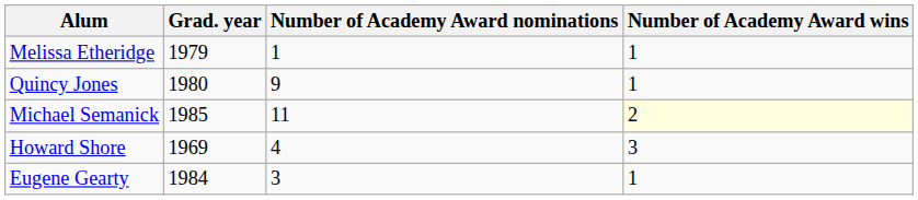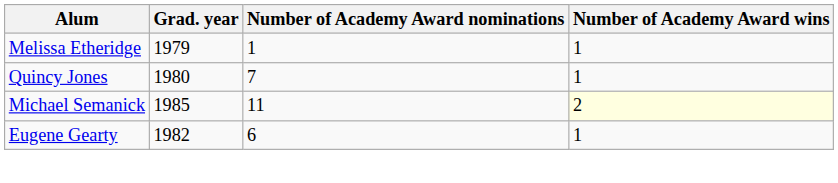Quincy Jones | Number of Academy Award nominations: 9 -> 7
- row: Howard Shore | 1969 | 4 | 3
Eugene Gearty | Grad. year: 1984 -> 1982
Eugene Gearty | Number of Academy Award nominations: 3 -> 6
